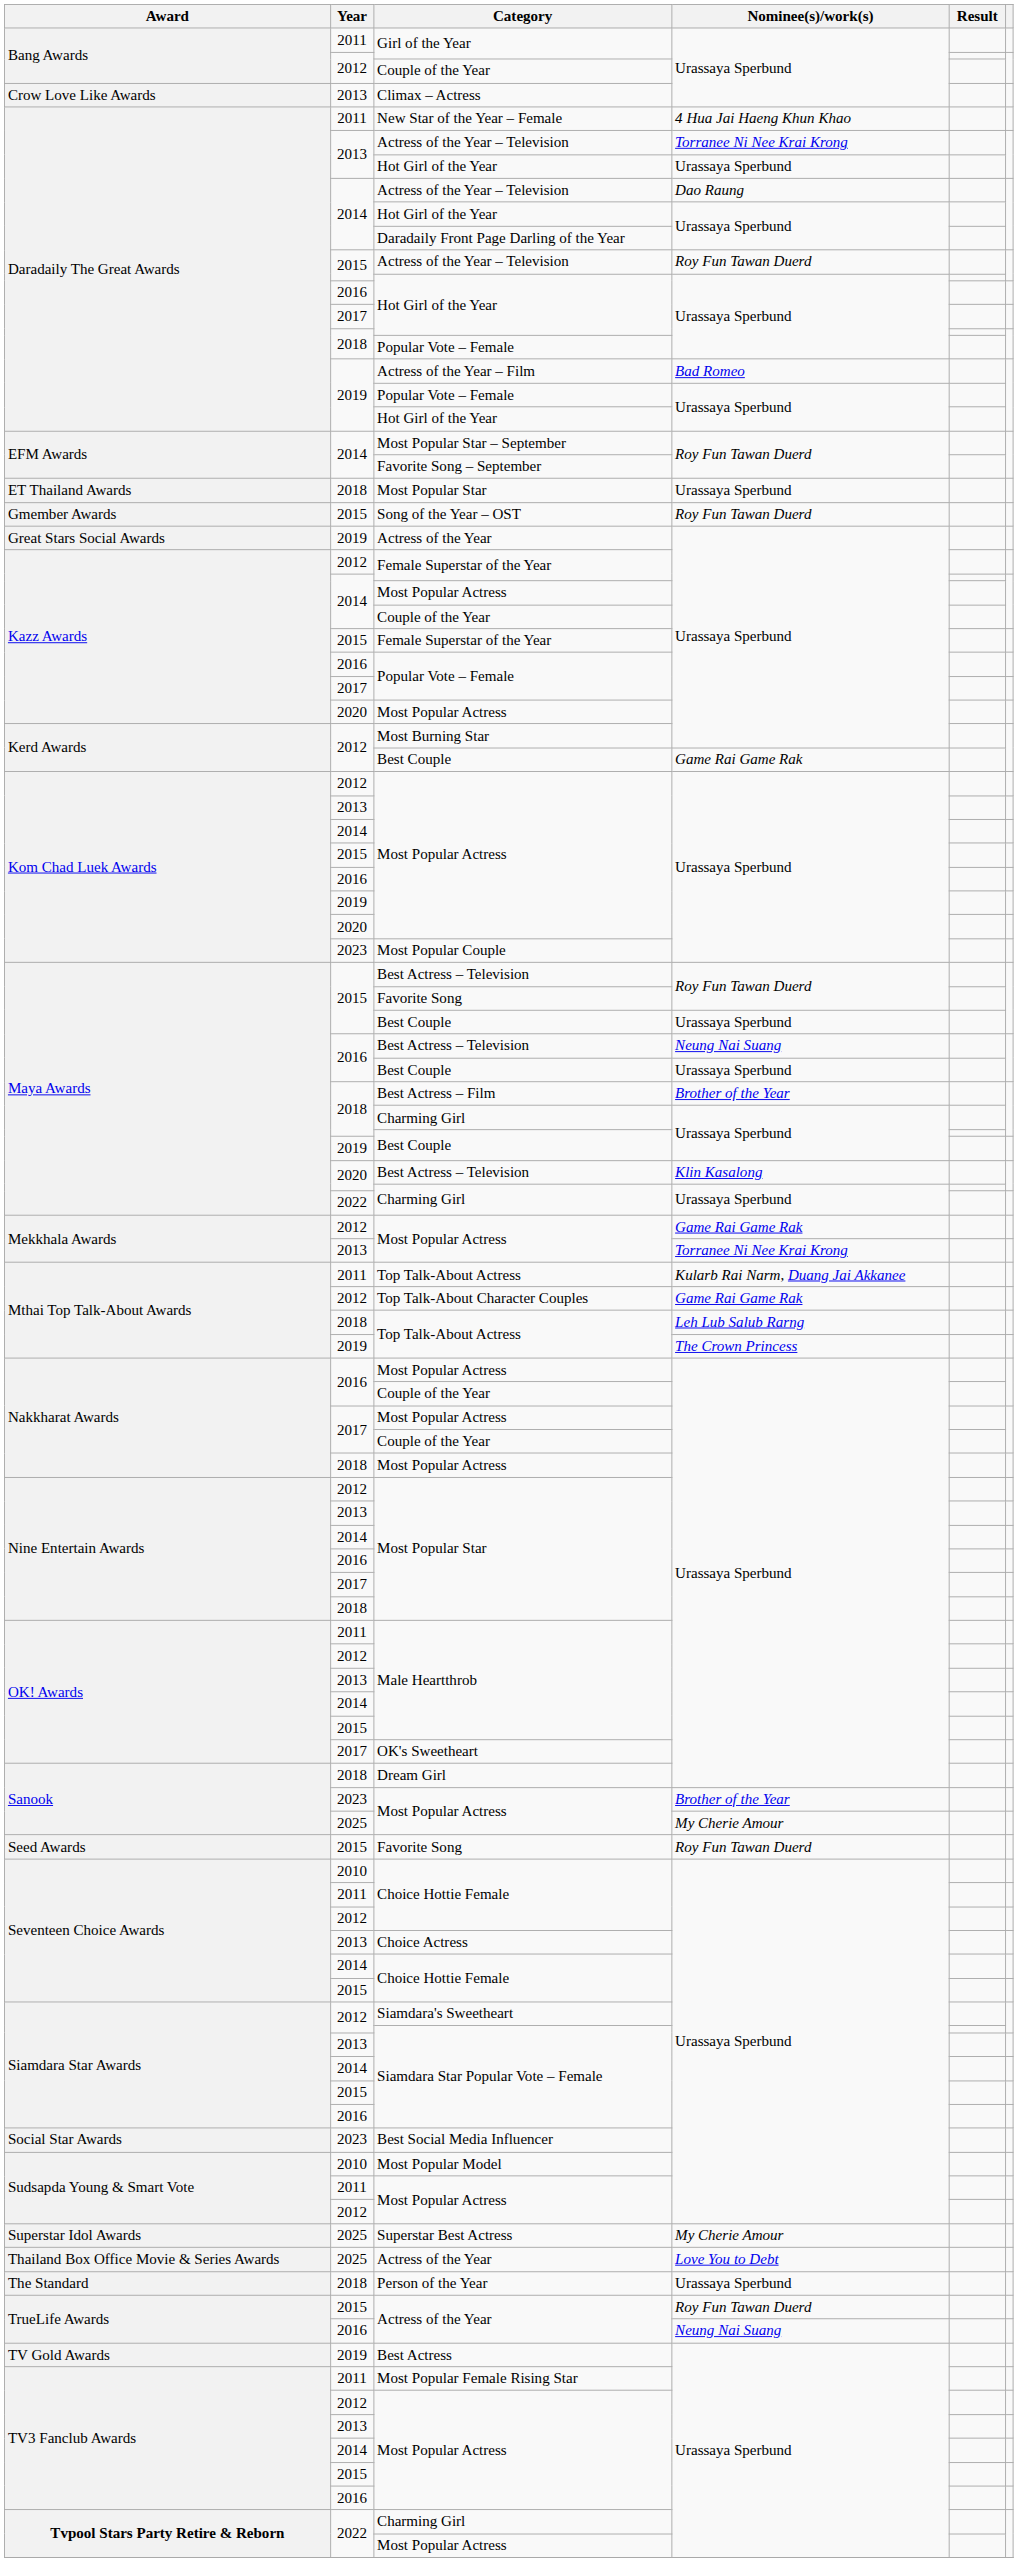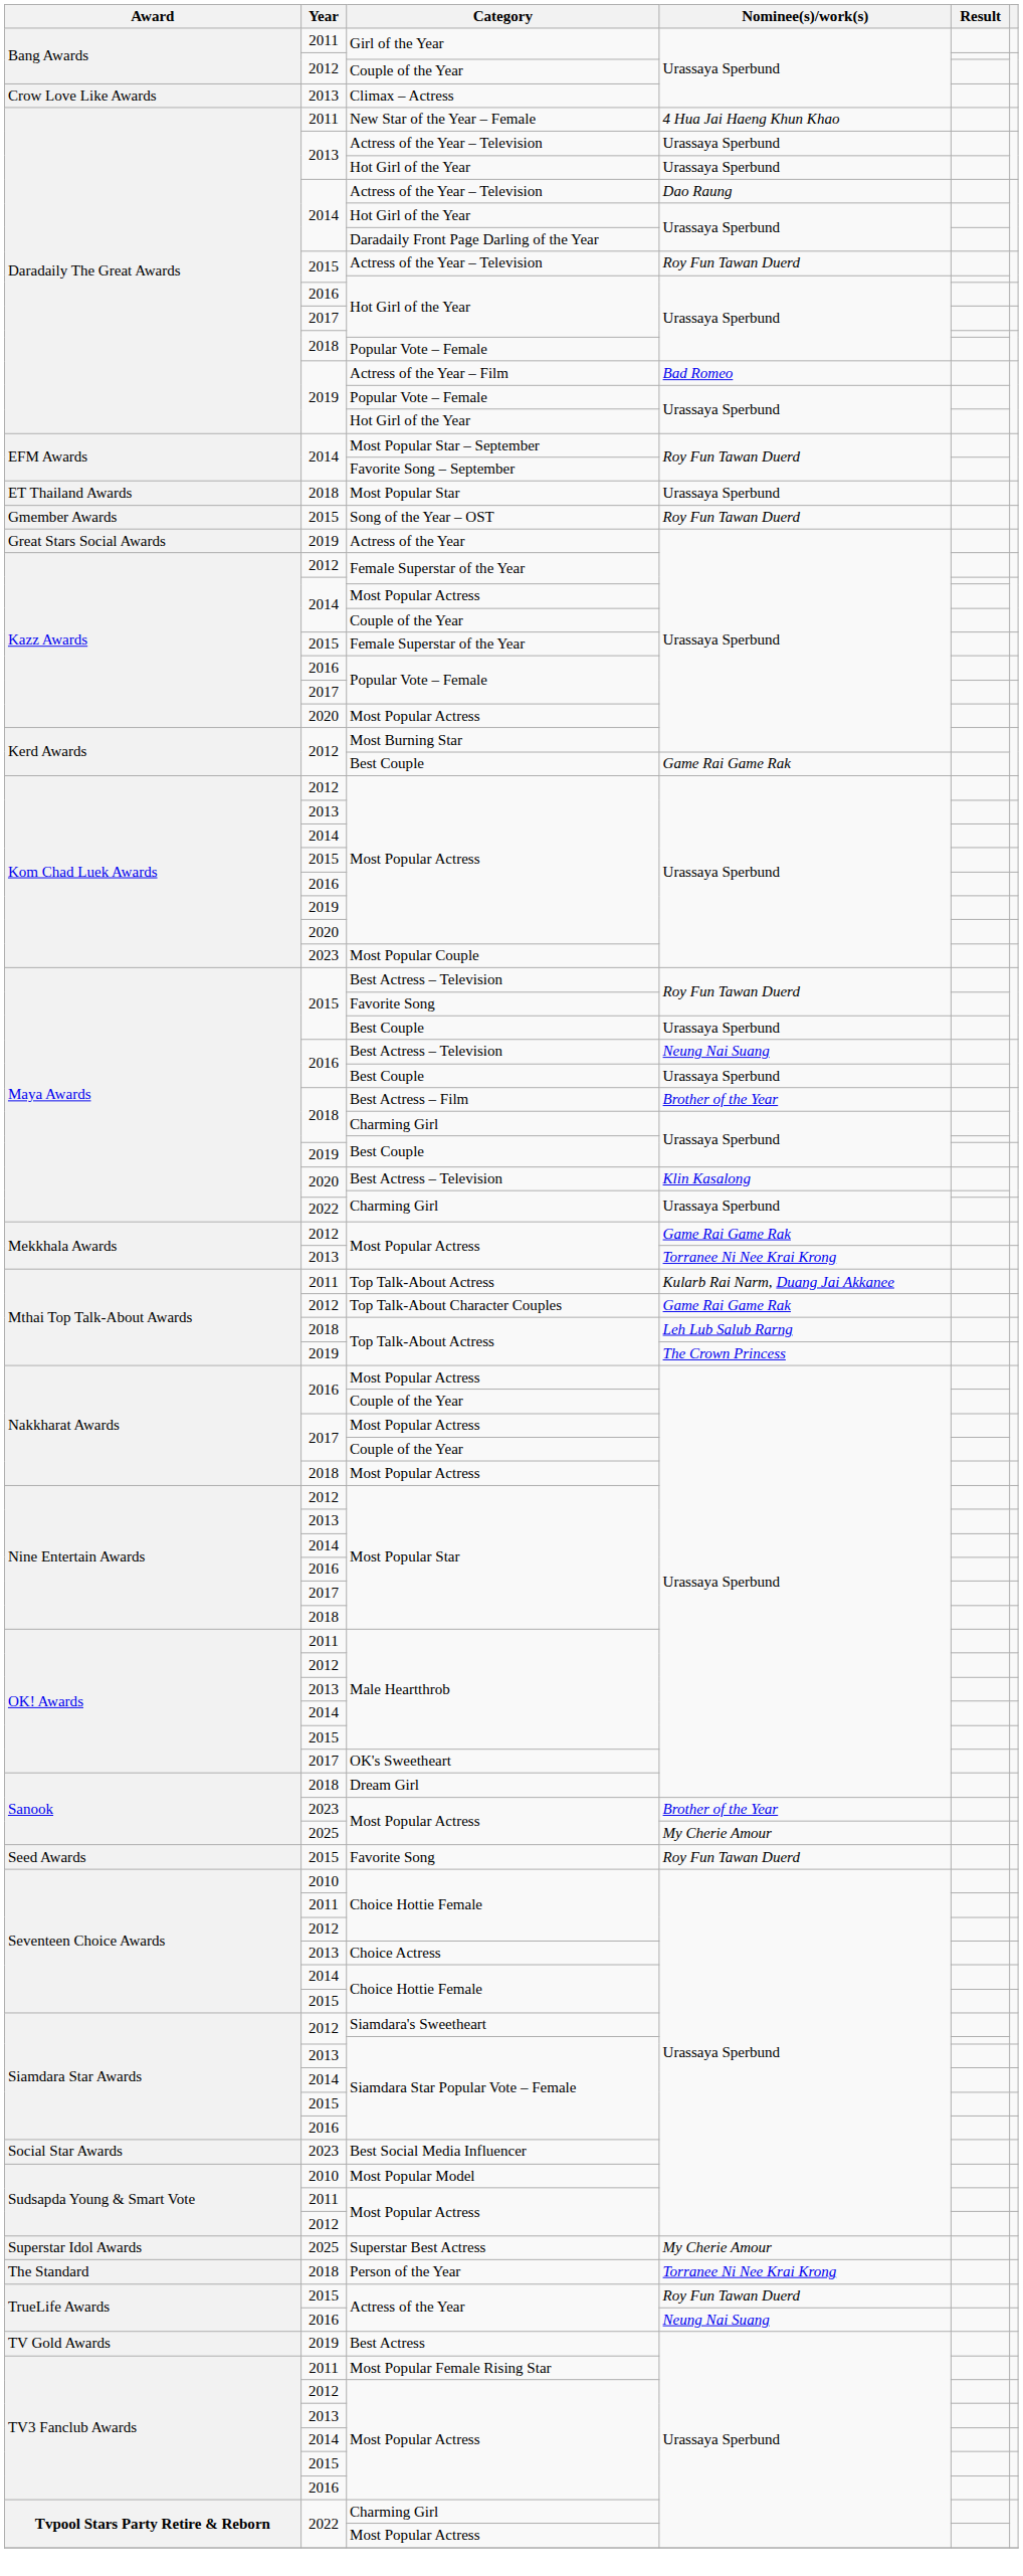2013 / Actress of the Year – Television | Nominee(s)/work(s): Torranee Ni Nee Krai Krong -> Urassaya Sperbund
- row: Thailand Box Office Movie & Series Awards | 2025 | Actress of the Year | Love You to Debt
Person of the Year | Nominee(s)/work(s): Urassaya Sperbund -> Torranee Ni Nee Krai Krong
